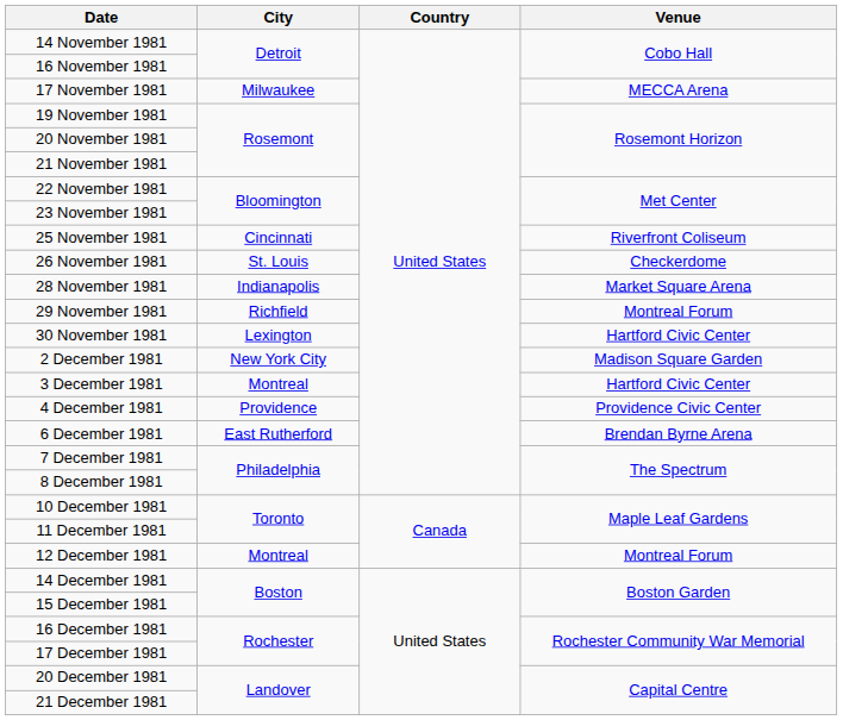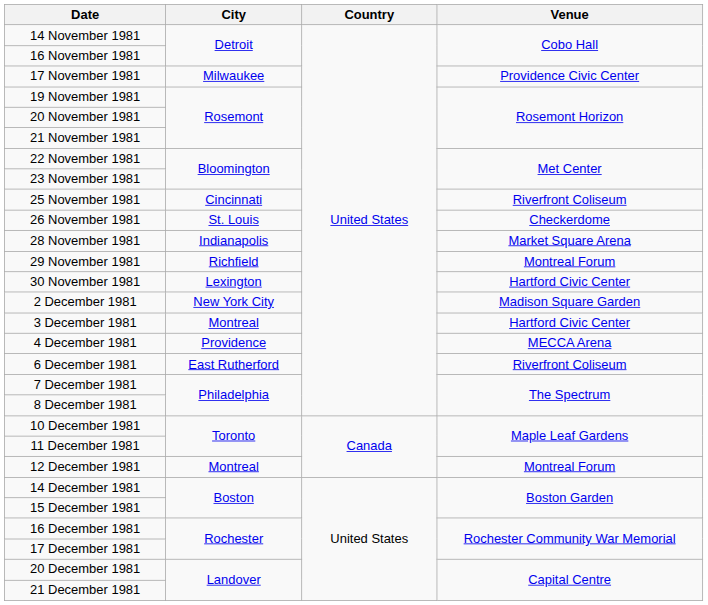17 November 1981 | Venue: MECCA Arena -> Providence Civic Center
4 December 1981 | Venue: Providence Civic Center -> MECCA Arena
6 December 1981 | Venue: Brendan Byrne Arena -> Riverfront Coliseum
